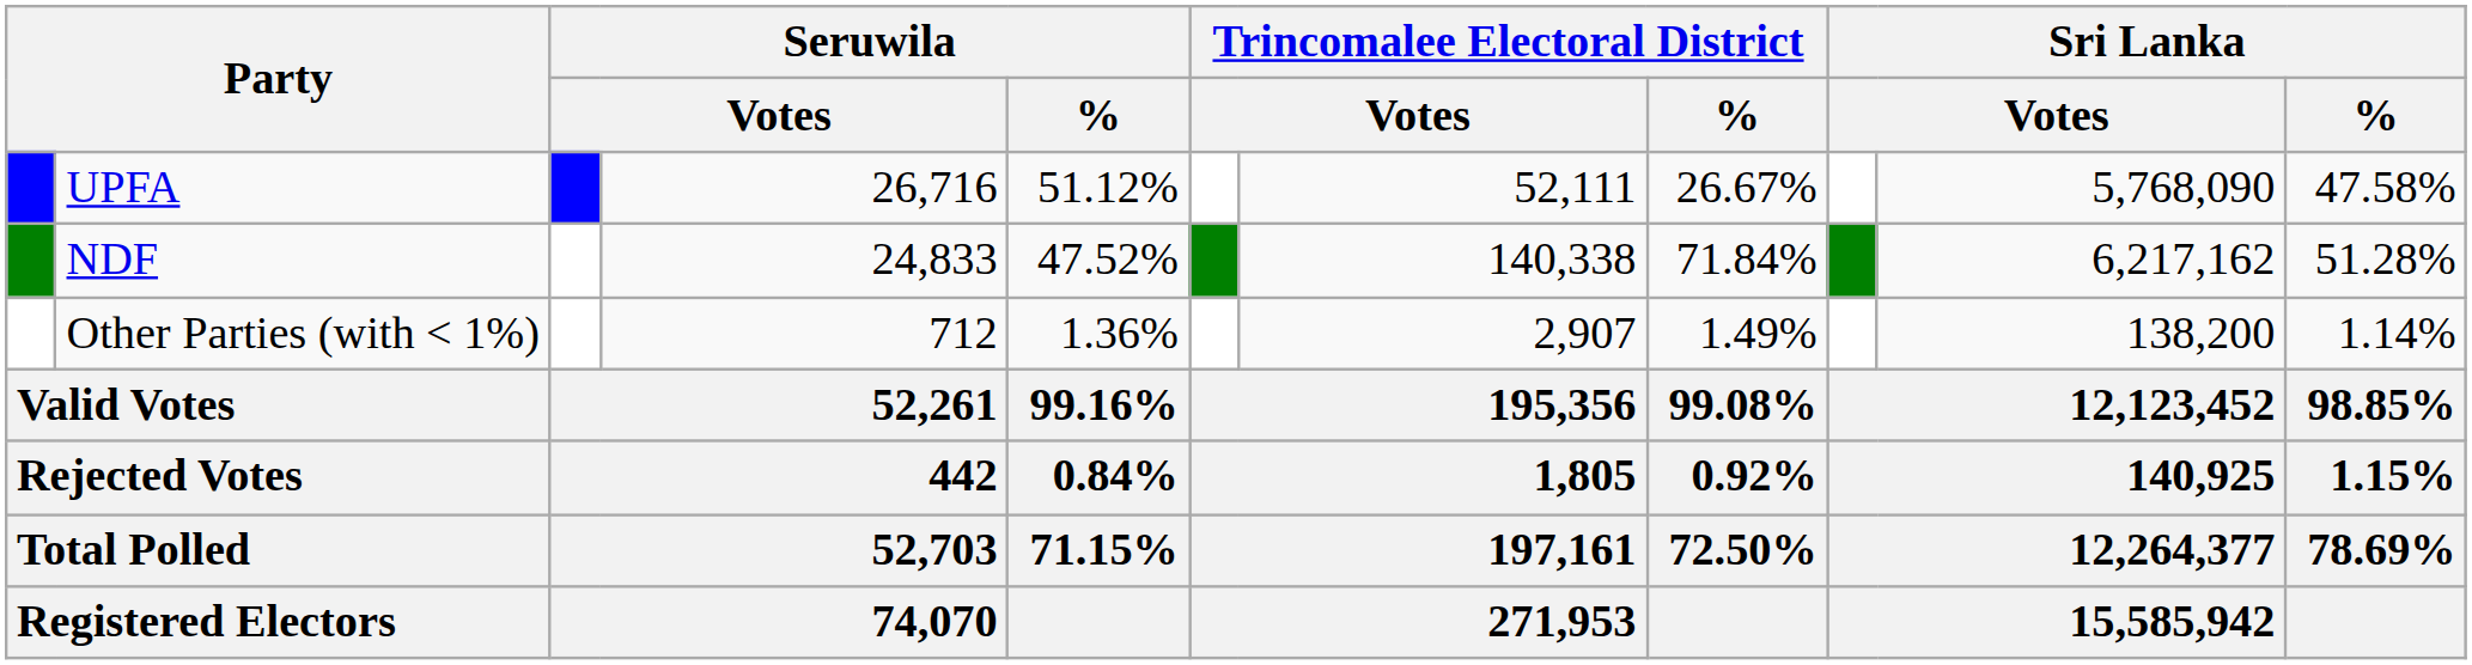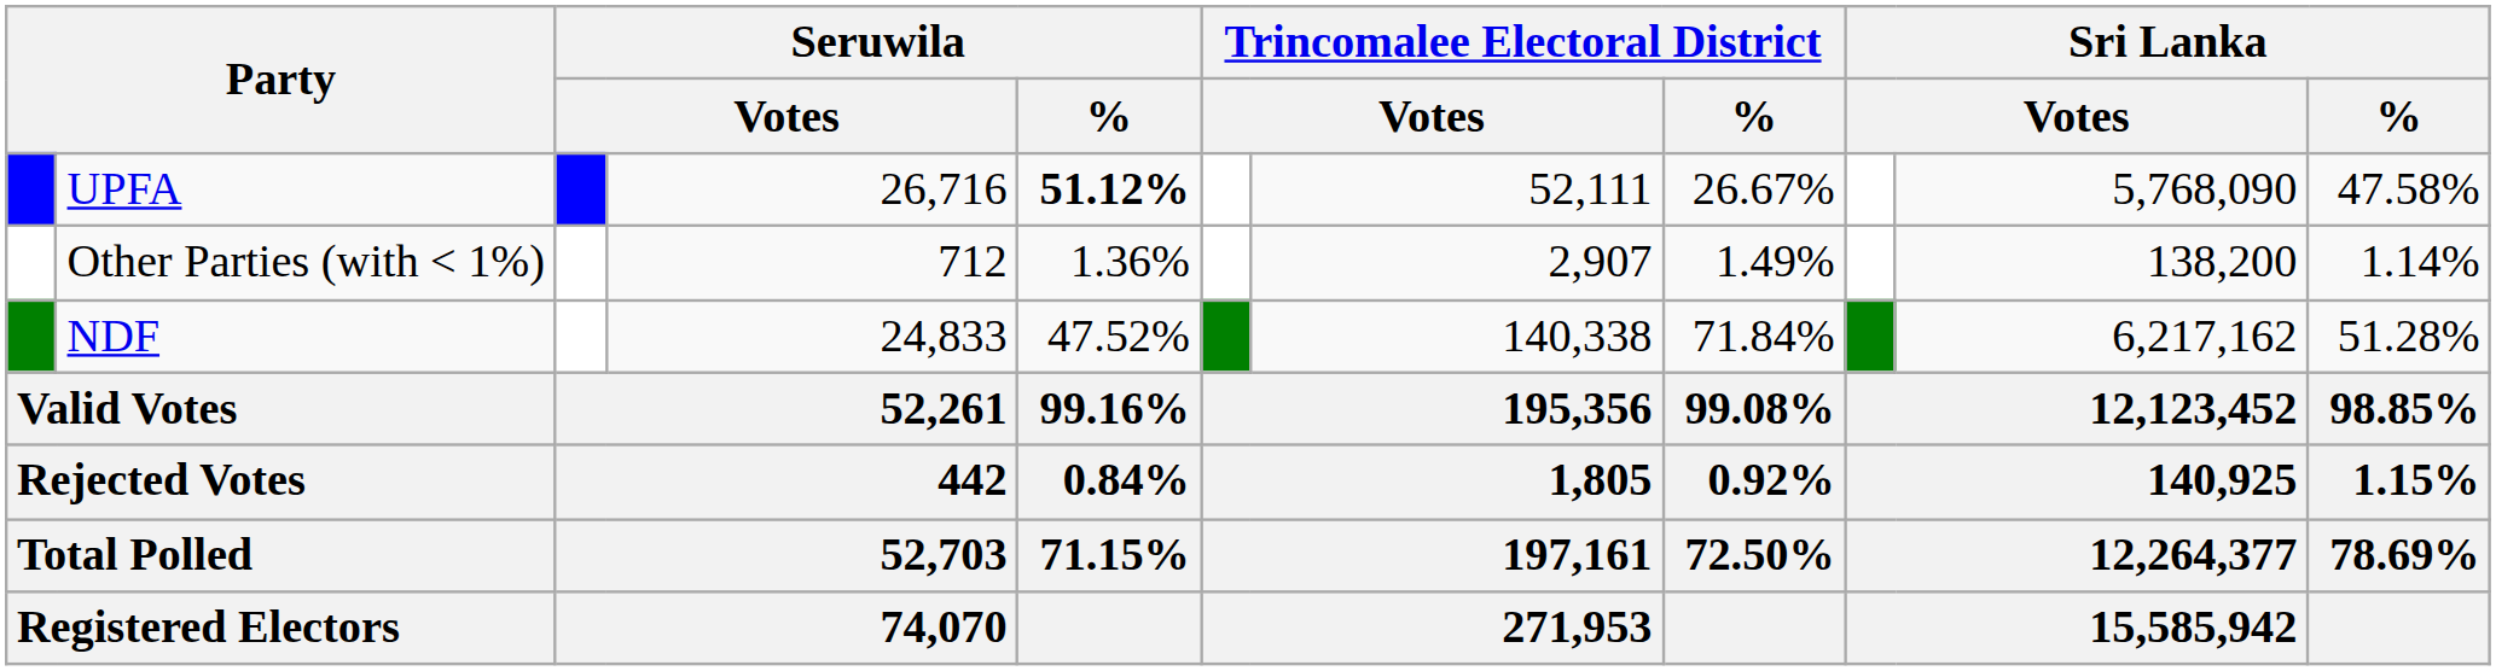UPFA | Seruwila / %: normal -> bold
rows swapped: NDF <-> Other Parties (with < 1%)
